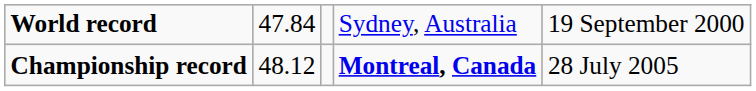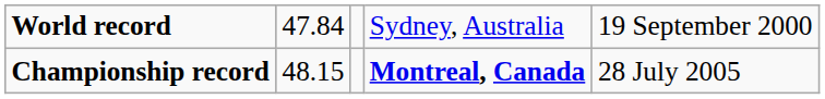Championship record | column 2: 48.12 -> 48.15
